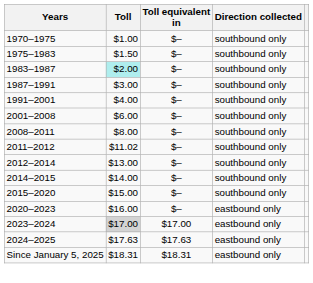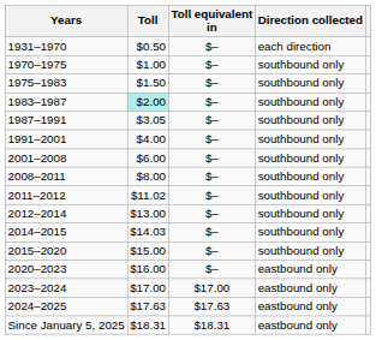+ row: 1931–1970 | $0.50 | $– | each direction
1987–1991 | Toll: $3.00 -> $3.05
2014–2015 | Toll: $14.00 -> $14.03
2023–2024 | Toll: lightgrey background -> no background
